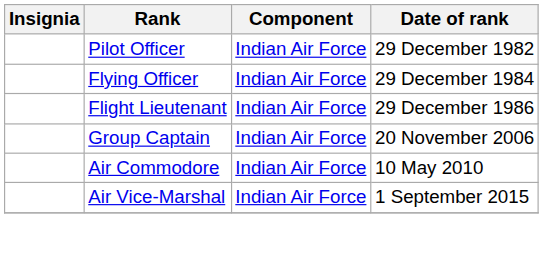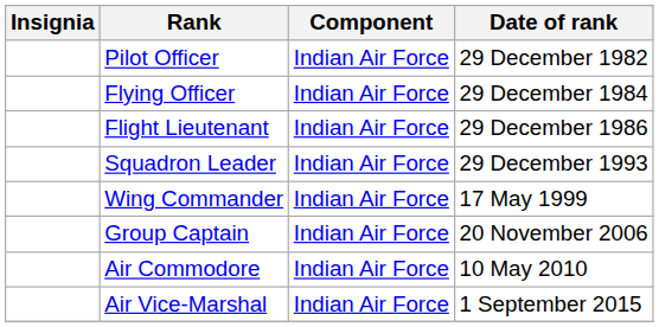+ row: Squadron Leader | Indian Air Force | 29 December 1993
+ row: Wing Commander | Indian Air Force | 17 May 1999
